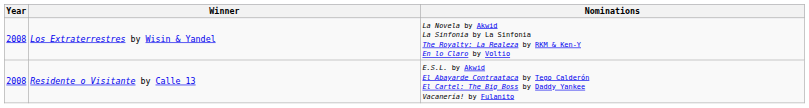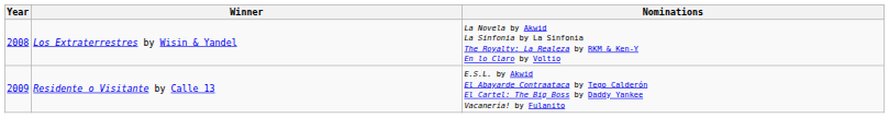Residente o Visitante by Calle 13 | Year: 2008 -> 2009
